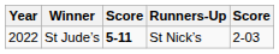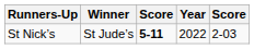columns swapped: Year <-> Runners-Up
